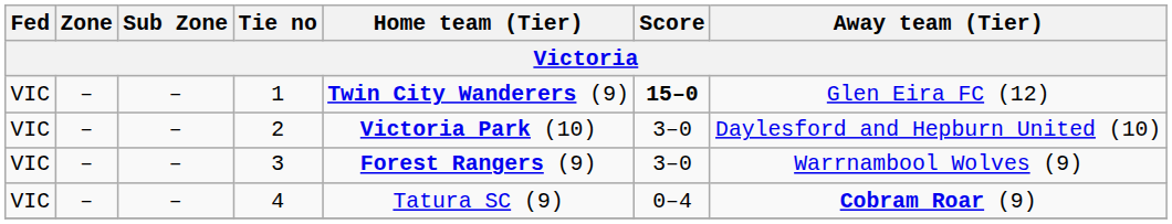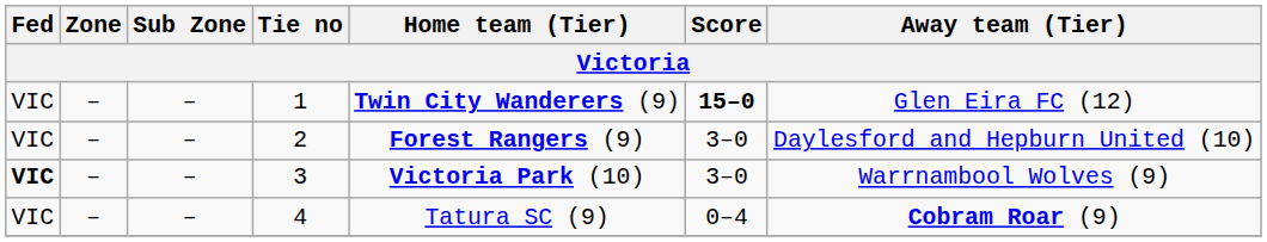2 | Home team (Tier): Victoria Park (10) -> Forest Rangers (9)
3 | Fed: normal -> bold
3 | Home team (Tier): Forest Rangers (9) -> Victoria Park (10)
